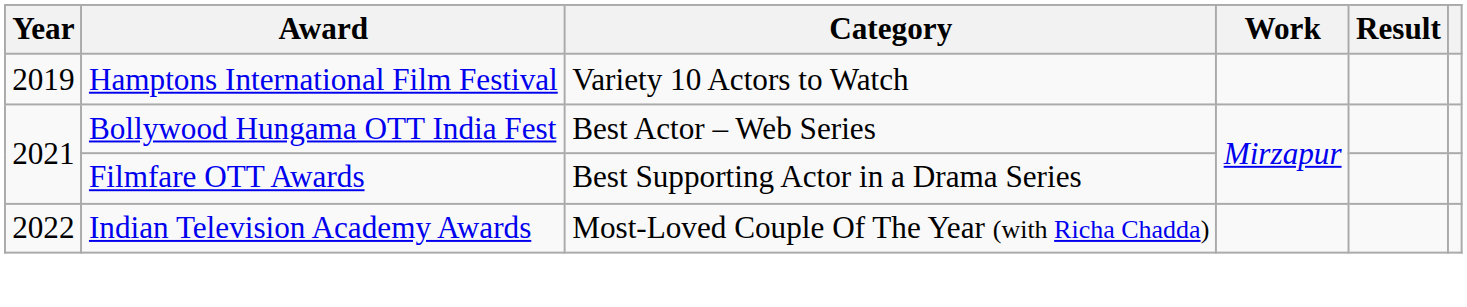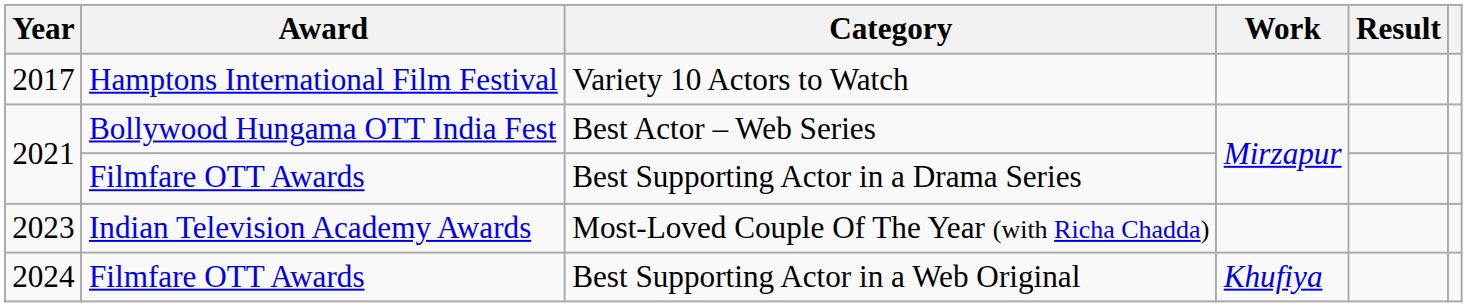Variety 10 Actors to Watch | Year: 2019 -> 2017
Most-Loved Couple Of The Year (with Richa Chadda) | Year: 2022 -> 2023
+ row: 2024 | Filmfare OTT Awards | Best Supporting Actor in a Web Original | Khufiya
